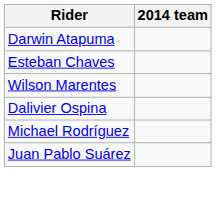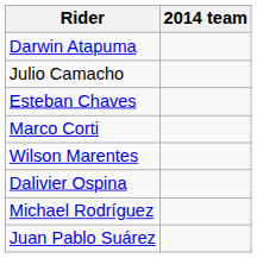+ row: Julio Camacho
+ row: Marco Corti
